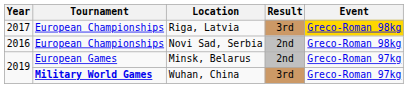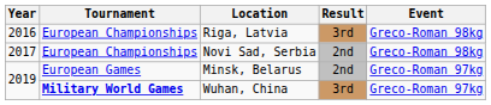Riga, Latvia | Year: 2017 -> 2016
Riga, Latvia | Event: gold background -> no background
Novi Sad, Serbia | Year: 2016 -> 2017
